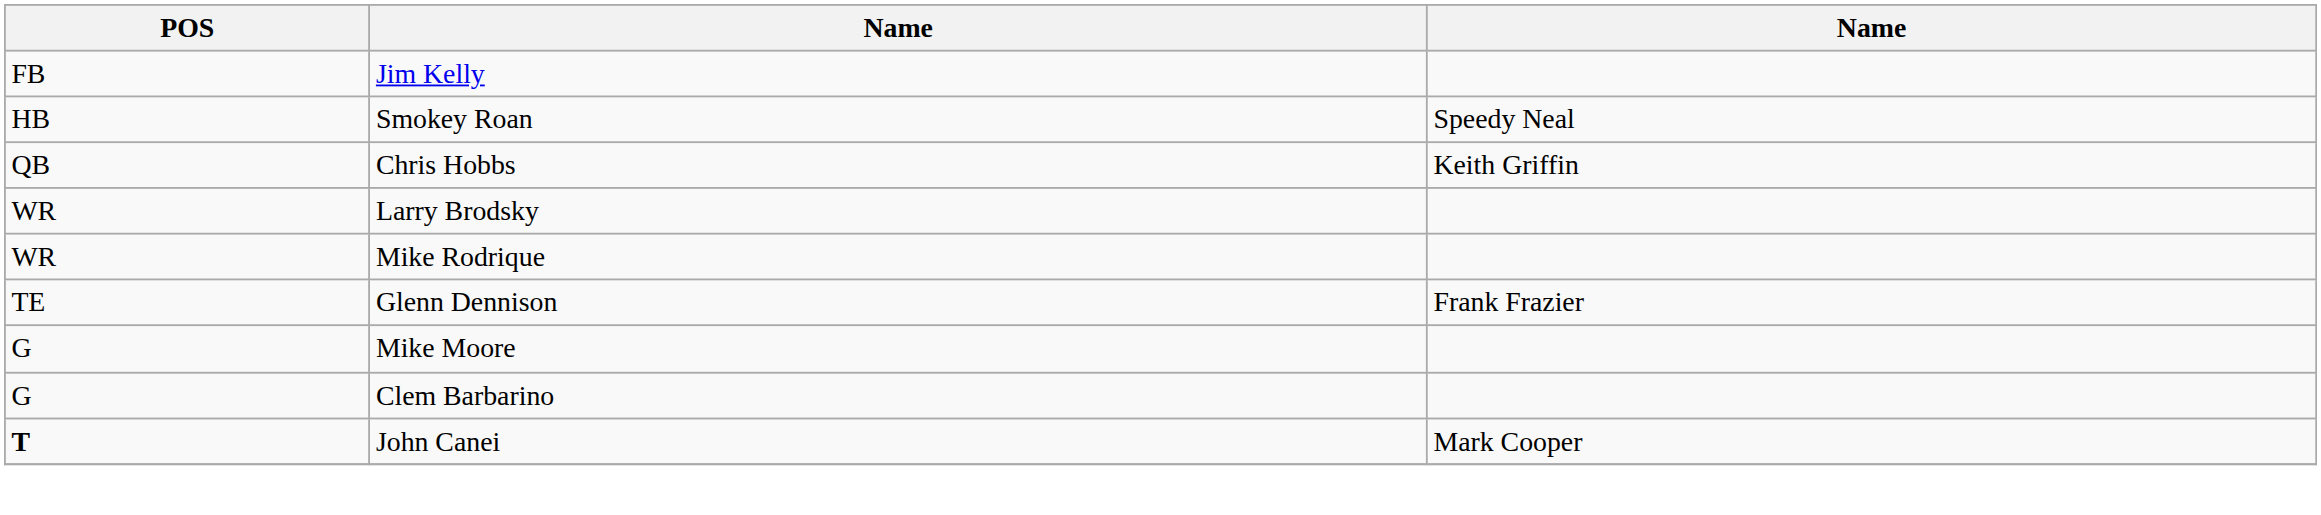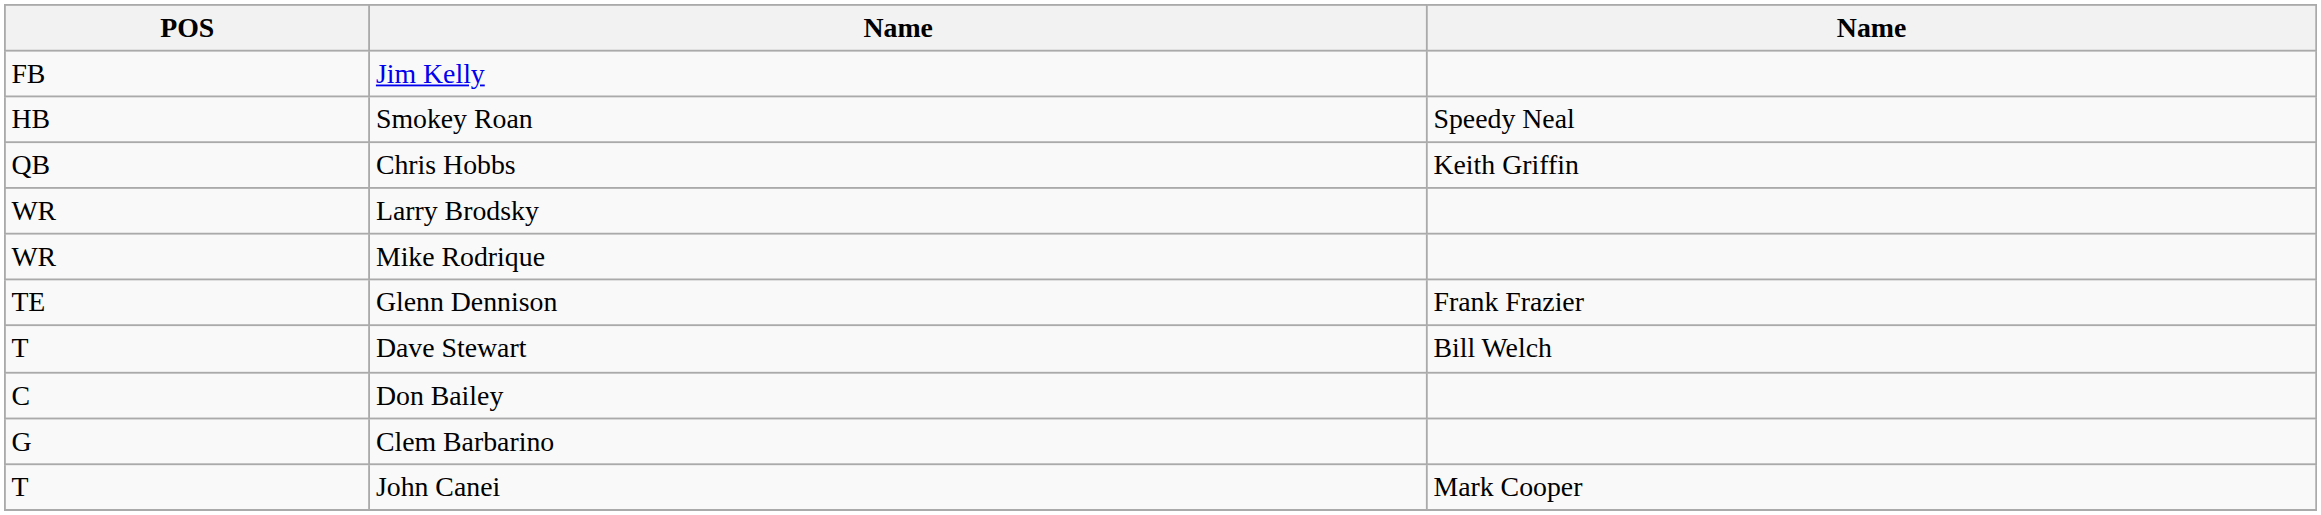+ row: T | Dave Stewart | Bill Welch
- row: G | Mike Moore
+ row: C | Don Bailey
John Canei | POS: bold -> normal
